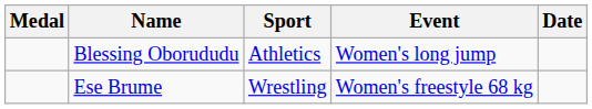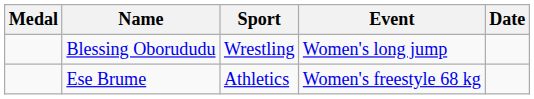Blessing Oborududu | Sport: Athletics -> Wrestling
Ese Brume | Sport: Wrestling -> Athletics
